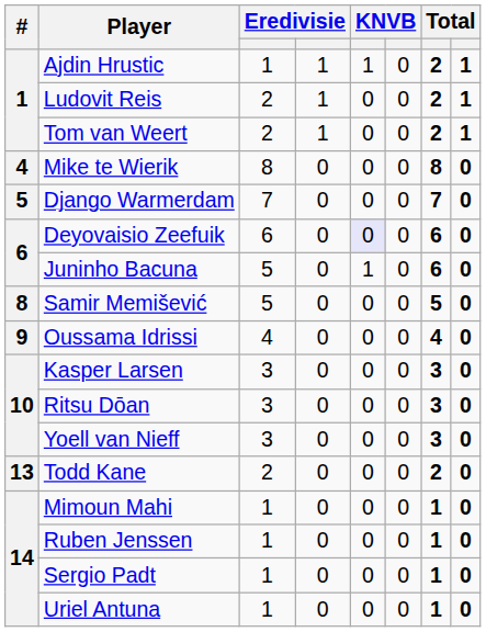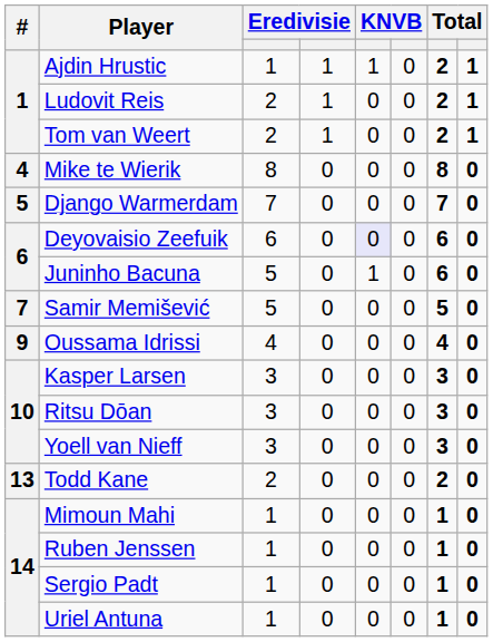Samir Memišević | #: 8 -> 7
